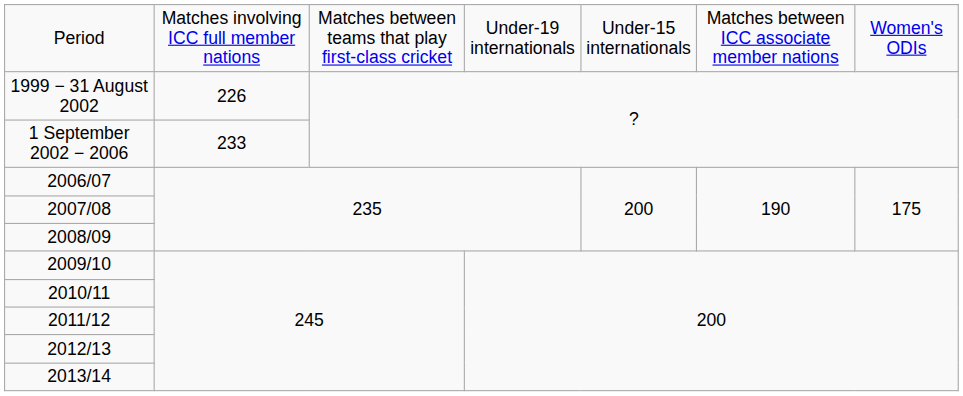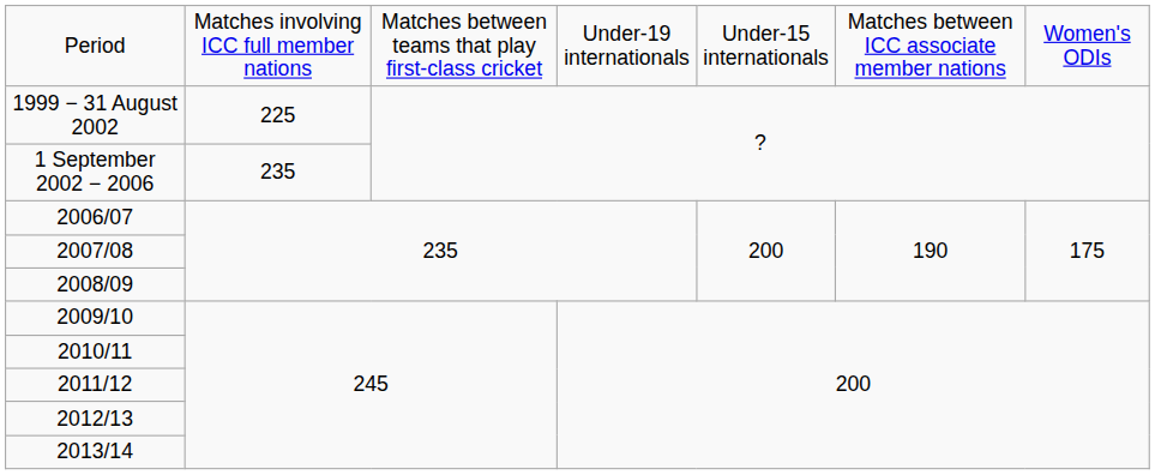1999 − 31 August 2002 | column 2: 226 -> 225
1 September 2002 − 2006 | column 2: 233 -> 235
